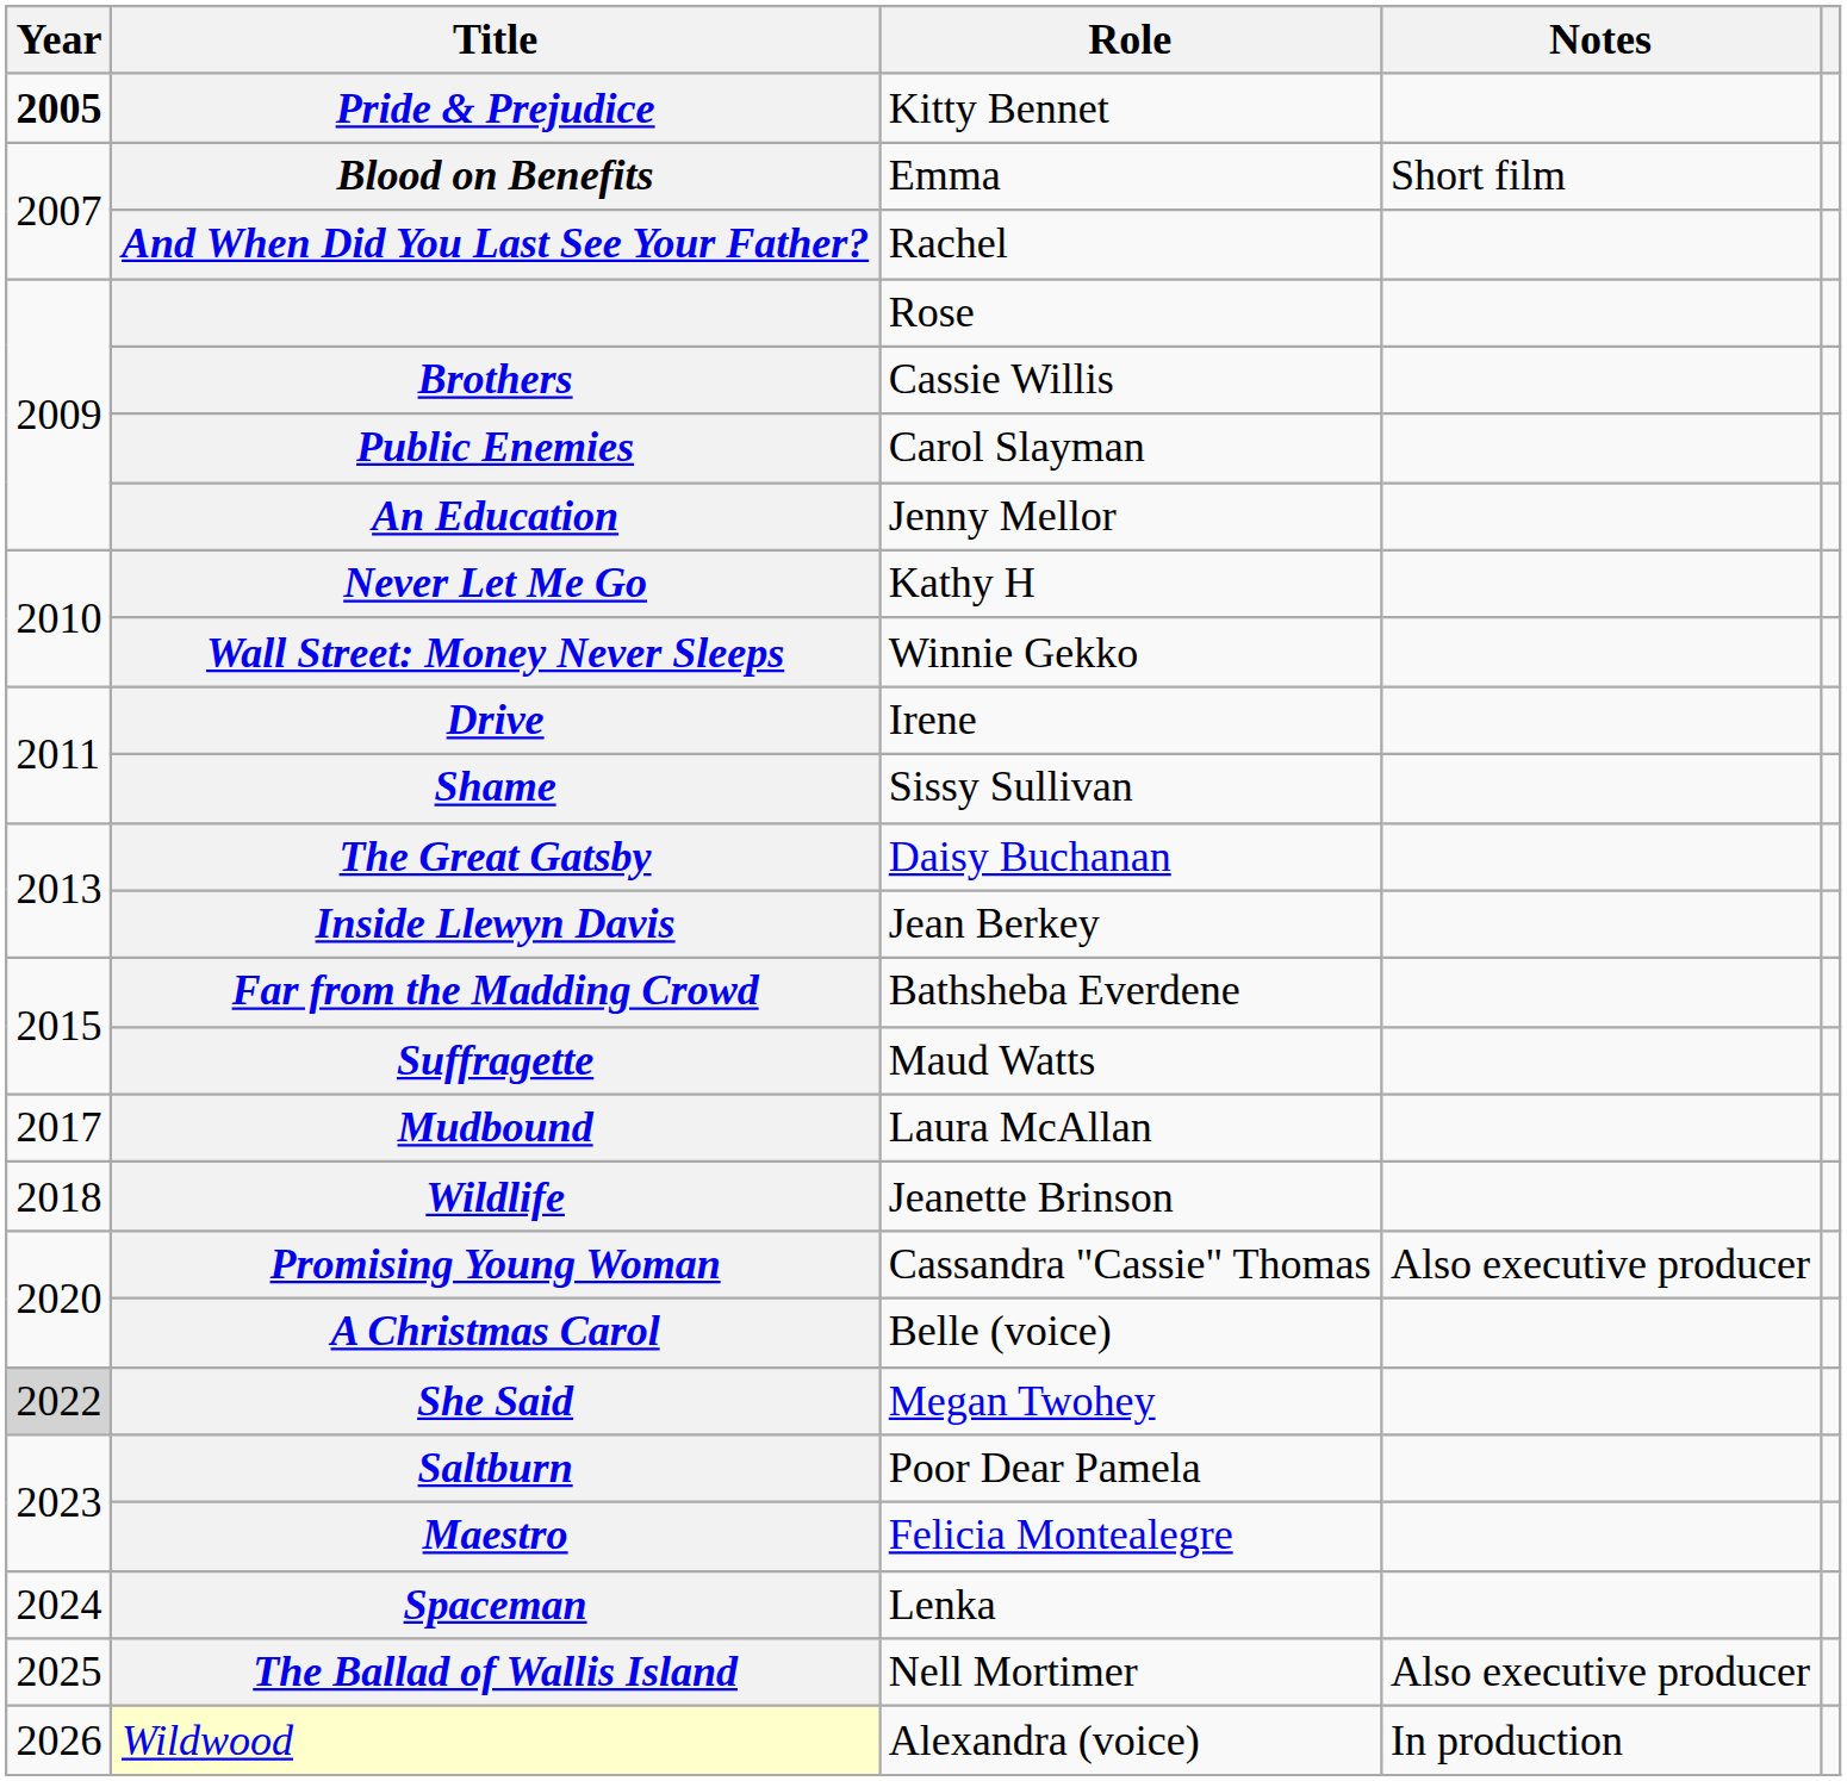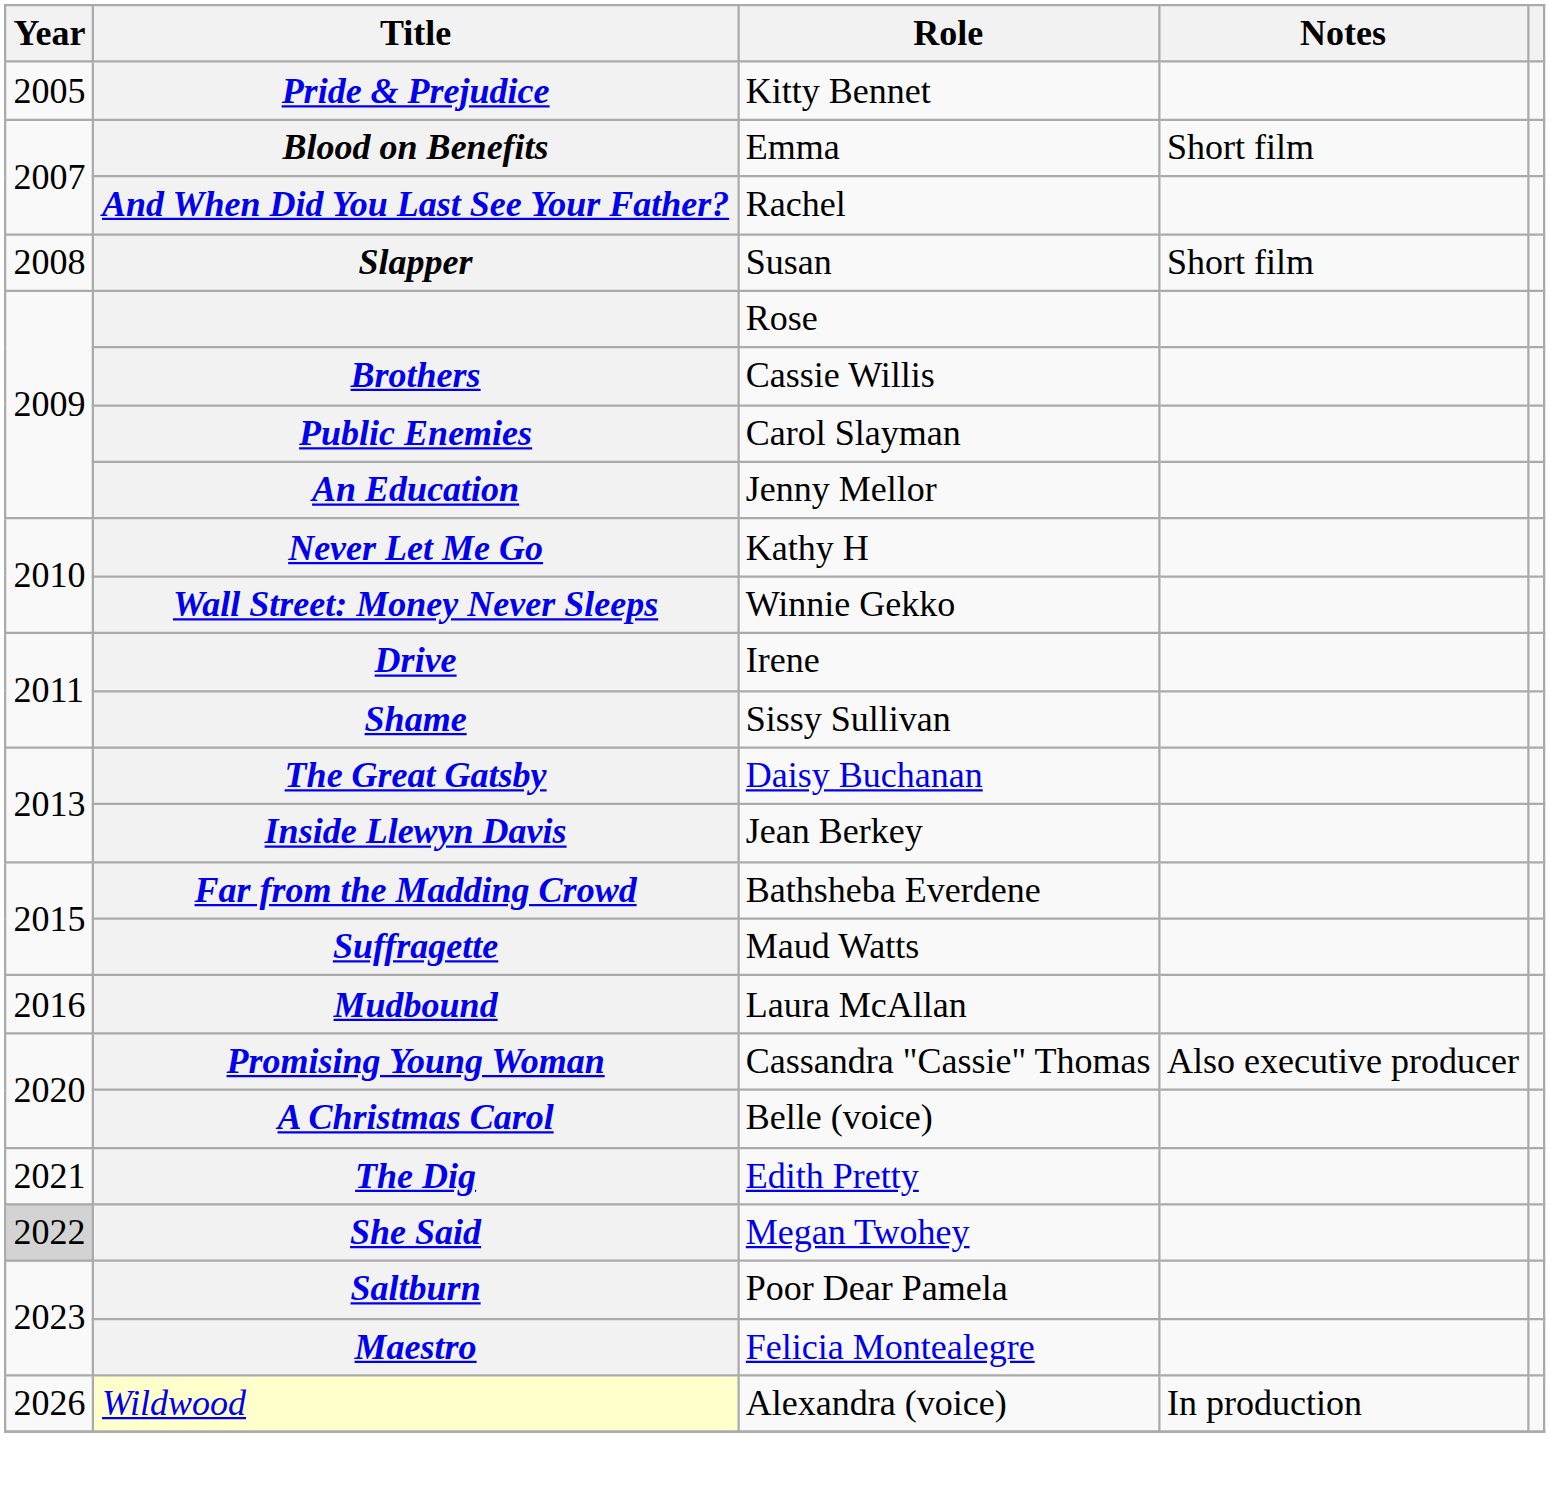Pride & Prejudice | Year: bold -> normal
+ row: 2008 | Slapper | Susan | Short film
Mudbound | Year: 2017 -> 2016
- row: 2018 | Wildlife | Jeanette Brinson
+ row: 2021 | The Dig | Edith Pretty
- row: 2024 | Spaceman | Lenka
- row: 2025 | The Ballad of Wallis Island | Nell Mortimer | Also executive producer
